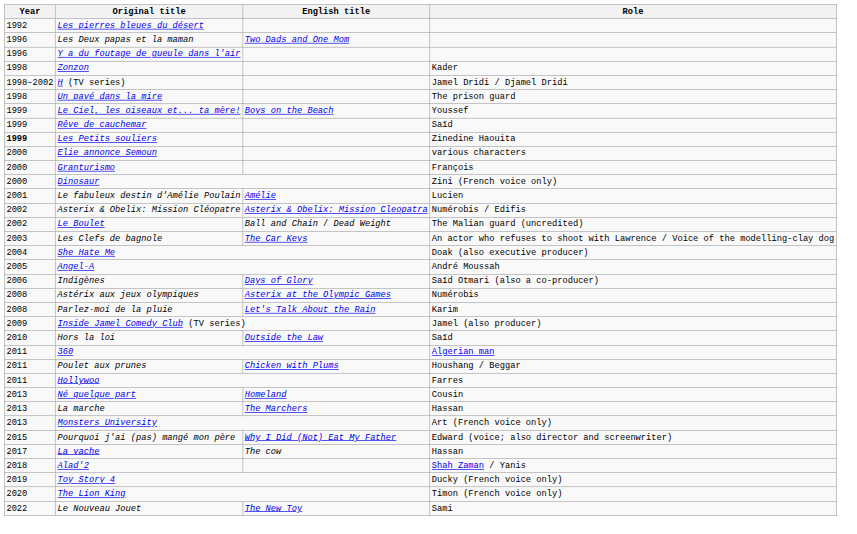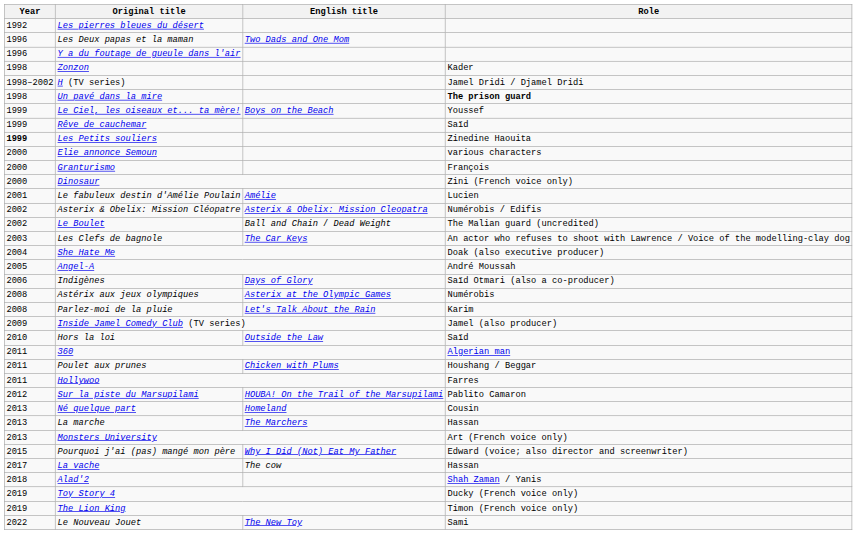Un pavé dans la mire | Role: normal -> bold
+ row: 2012 | Sur la piste du Marsupilami | HOUBA! On the Trail of the Marsupilami | Pablito Camaron
The Lion King | Year: 2020 -> 2019
